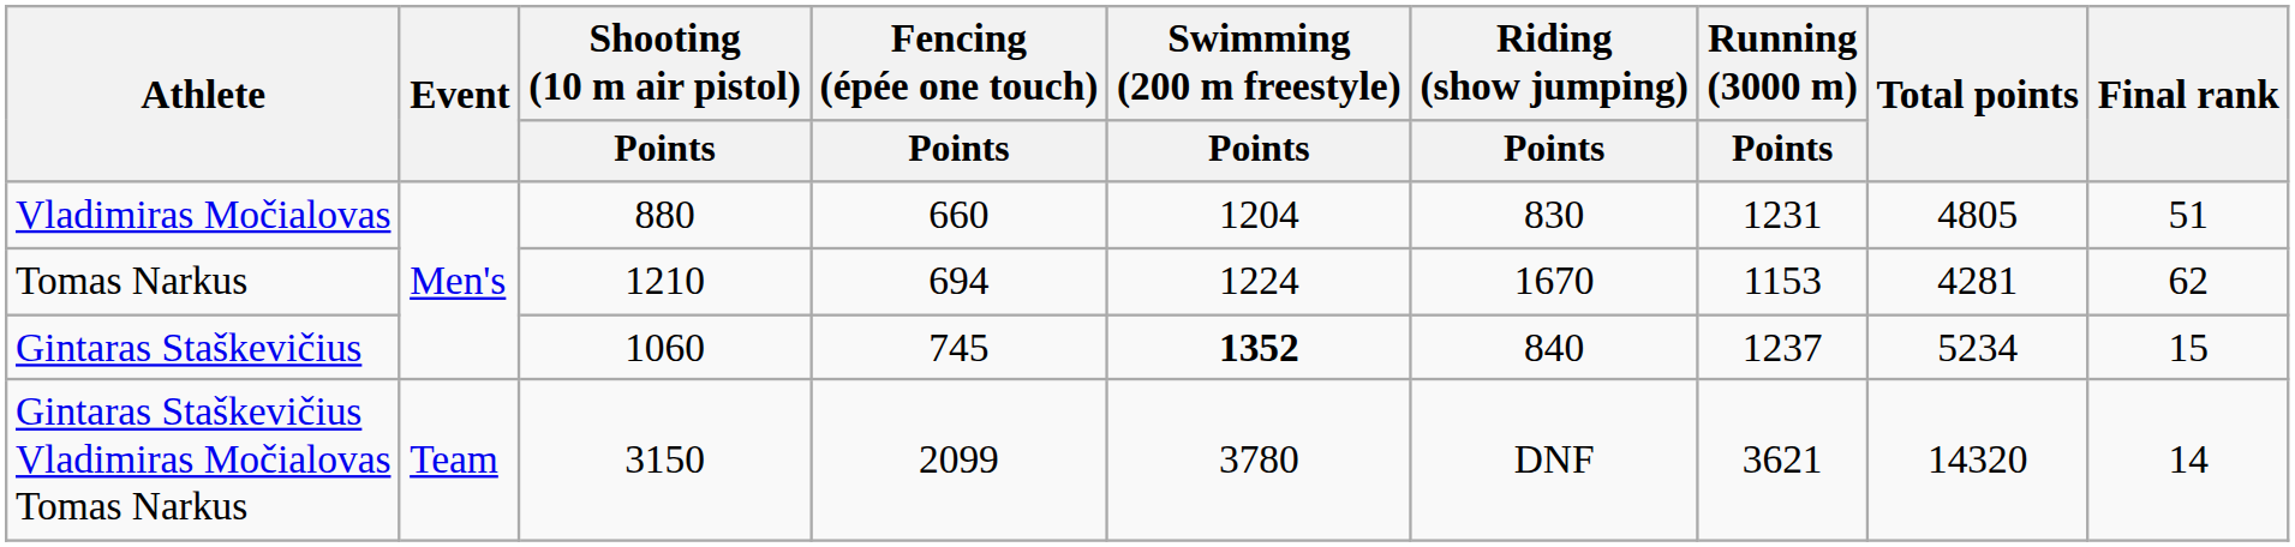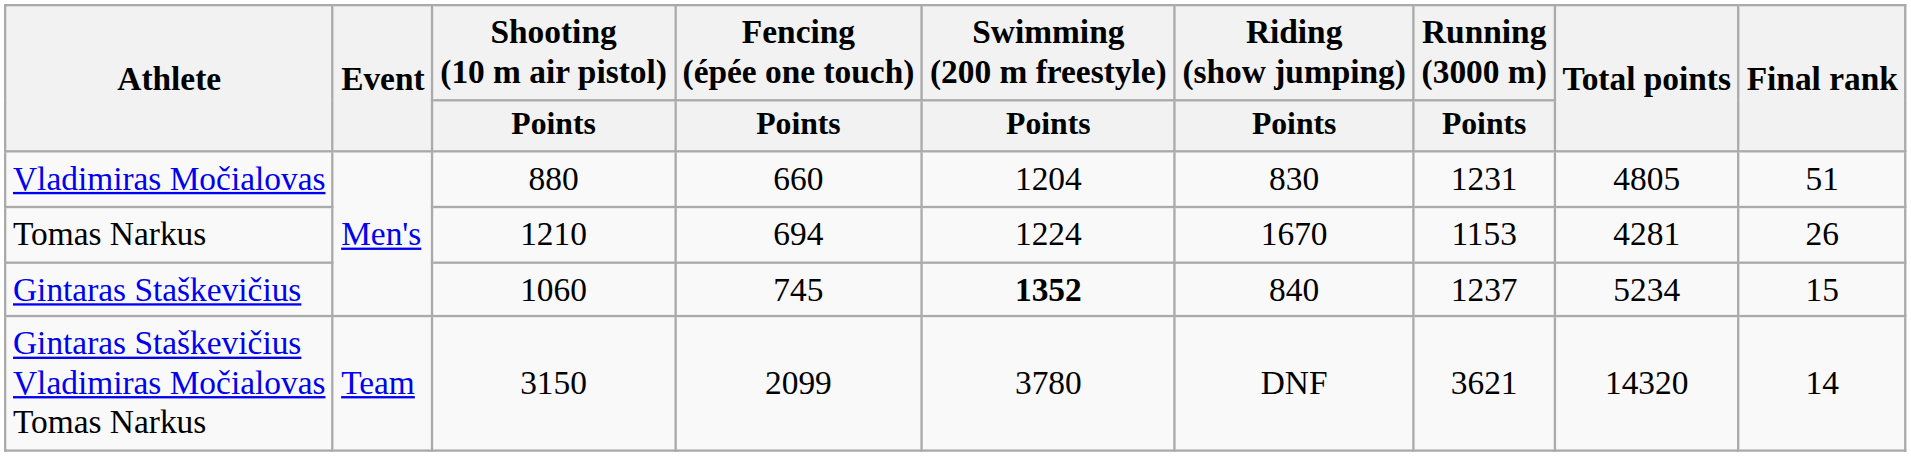Tomas Narkus | Final rank: 62 -> 26
